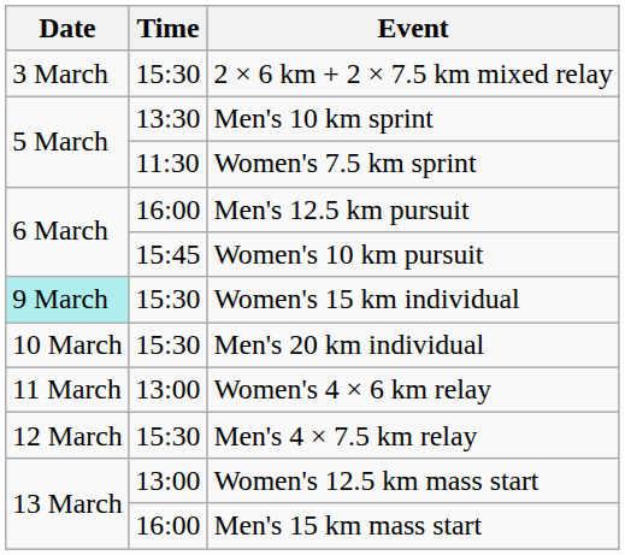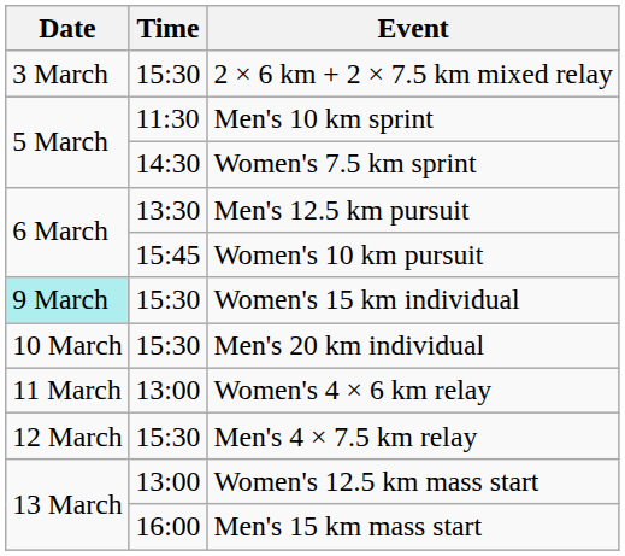Men's 10 km sprint | Time: 13:30 -> 11:30
Women's 7.5 km sprint | Time: 11:30 -> 14:30
Men's 12.5 km pursuit | Time: 16:00 -> 13:30
